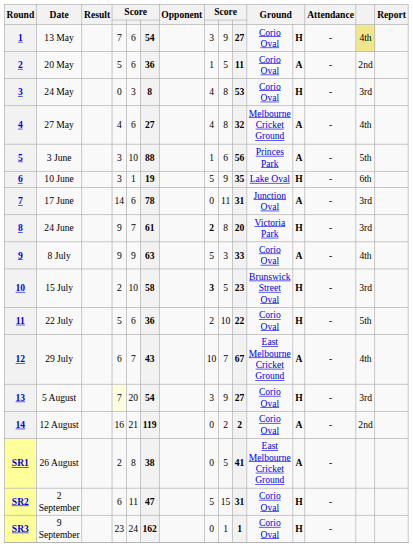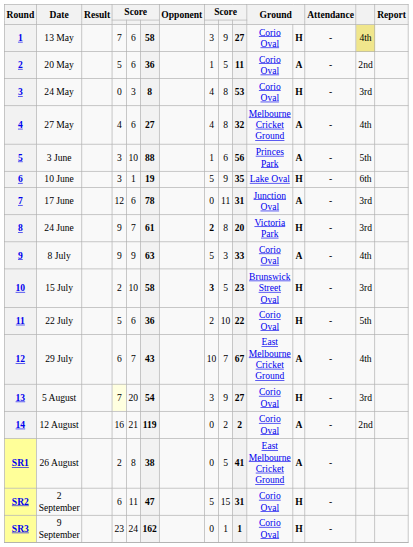13 May | column 6: 54 -> 58
17 June | column 4: 14 -> 12
